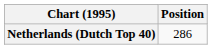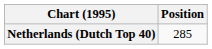Netherlands (Dutch Top 40) | Position: 286 -> 285
